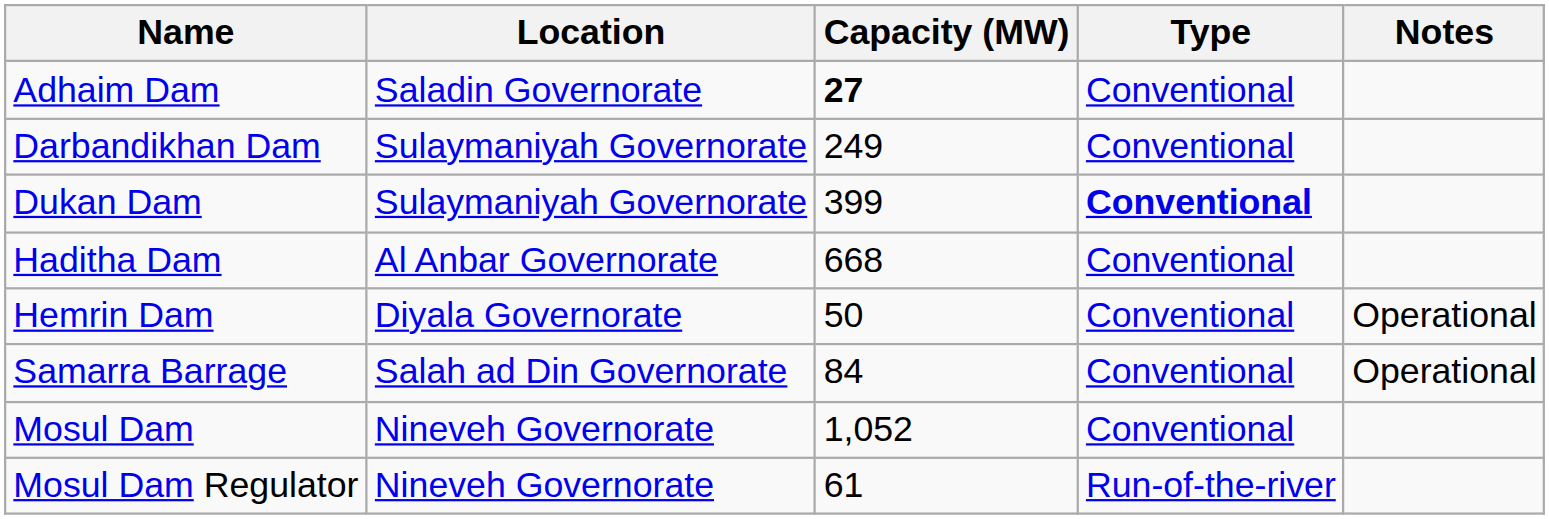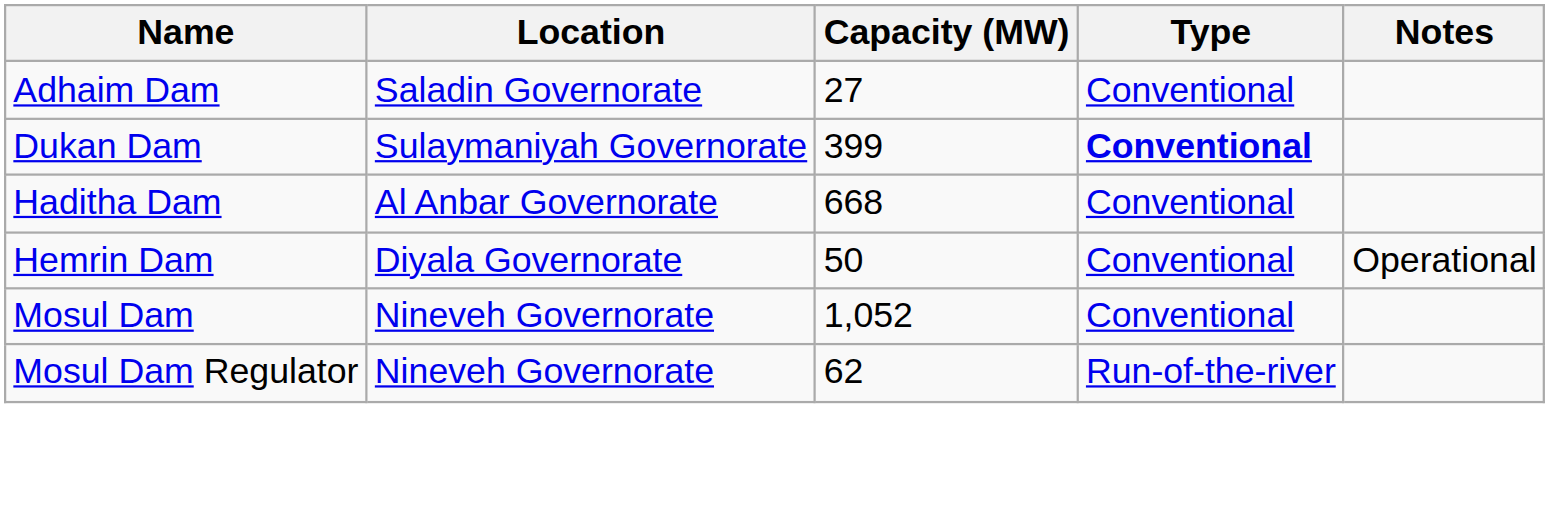Adhaim Dam | Capacity (MW): bold -> normal
- row: Darbandikhan Dam | Sulaymaniyah Governorate | 249 | Conventional
- row: Samarra Barrage | Salah ad Din Governorate | 84 | Conventional | Operational
Mosul Dam Regulator | Capacity (MW): 61 -> 62
